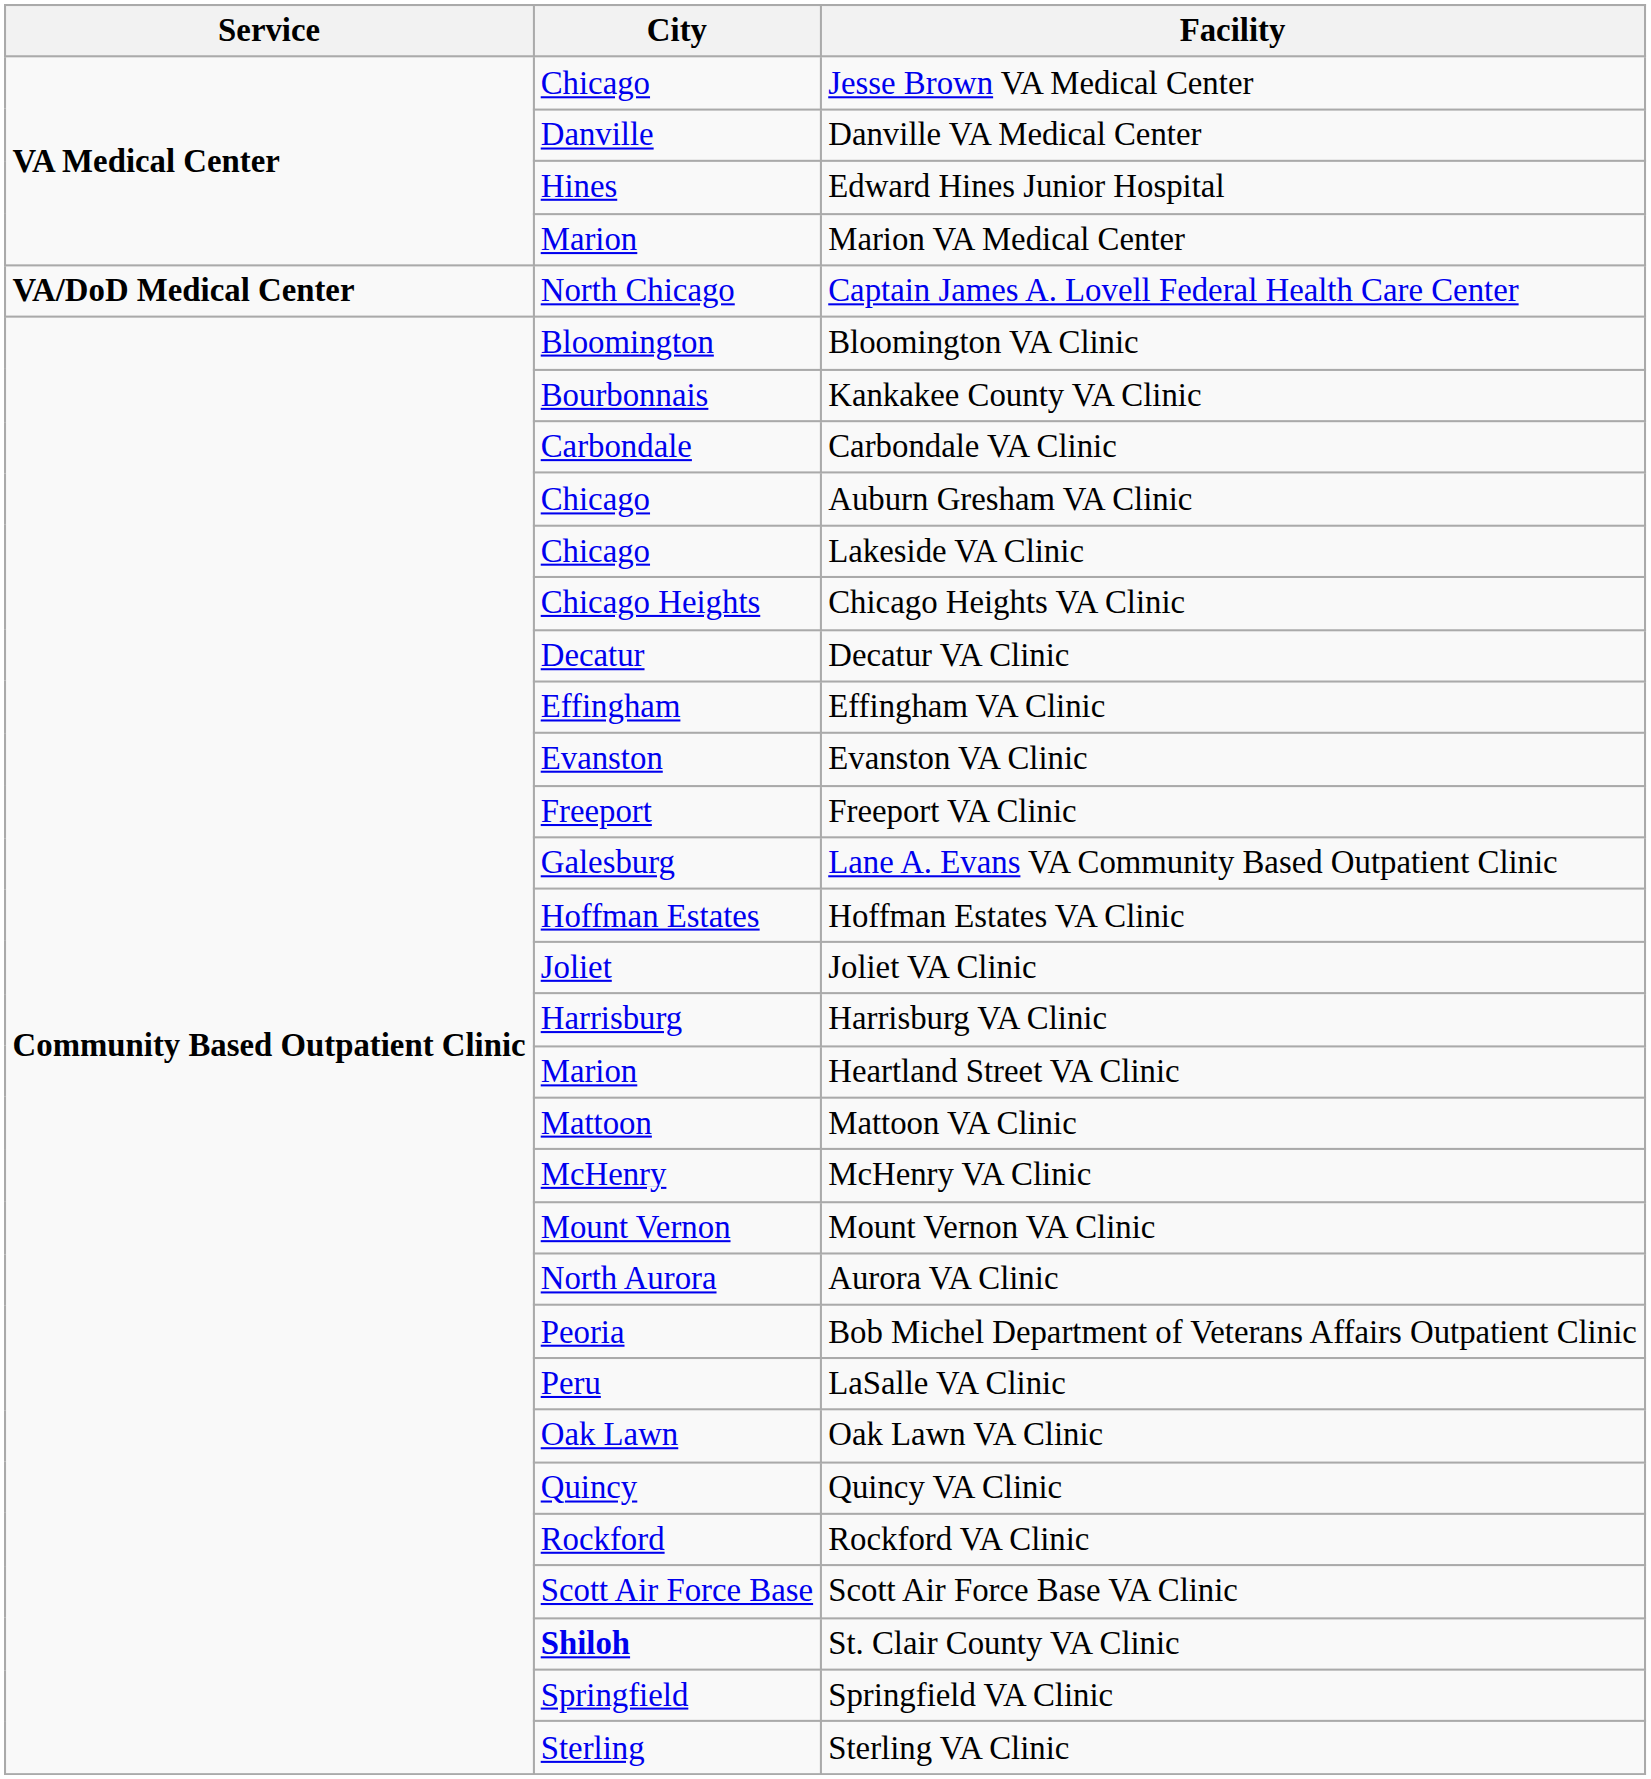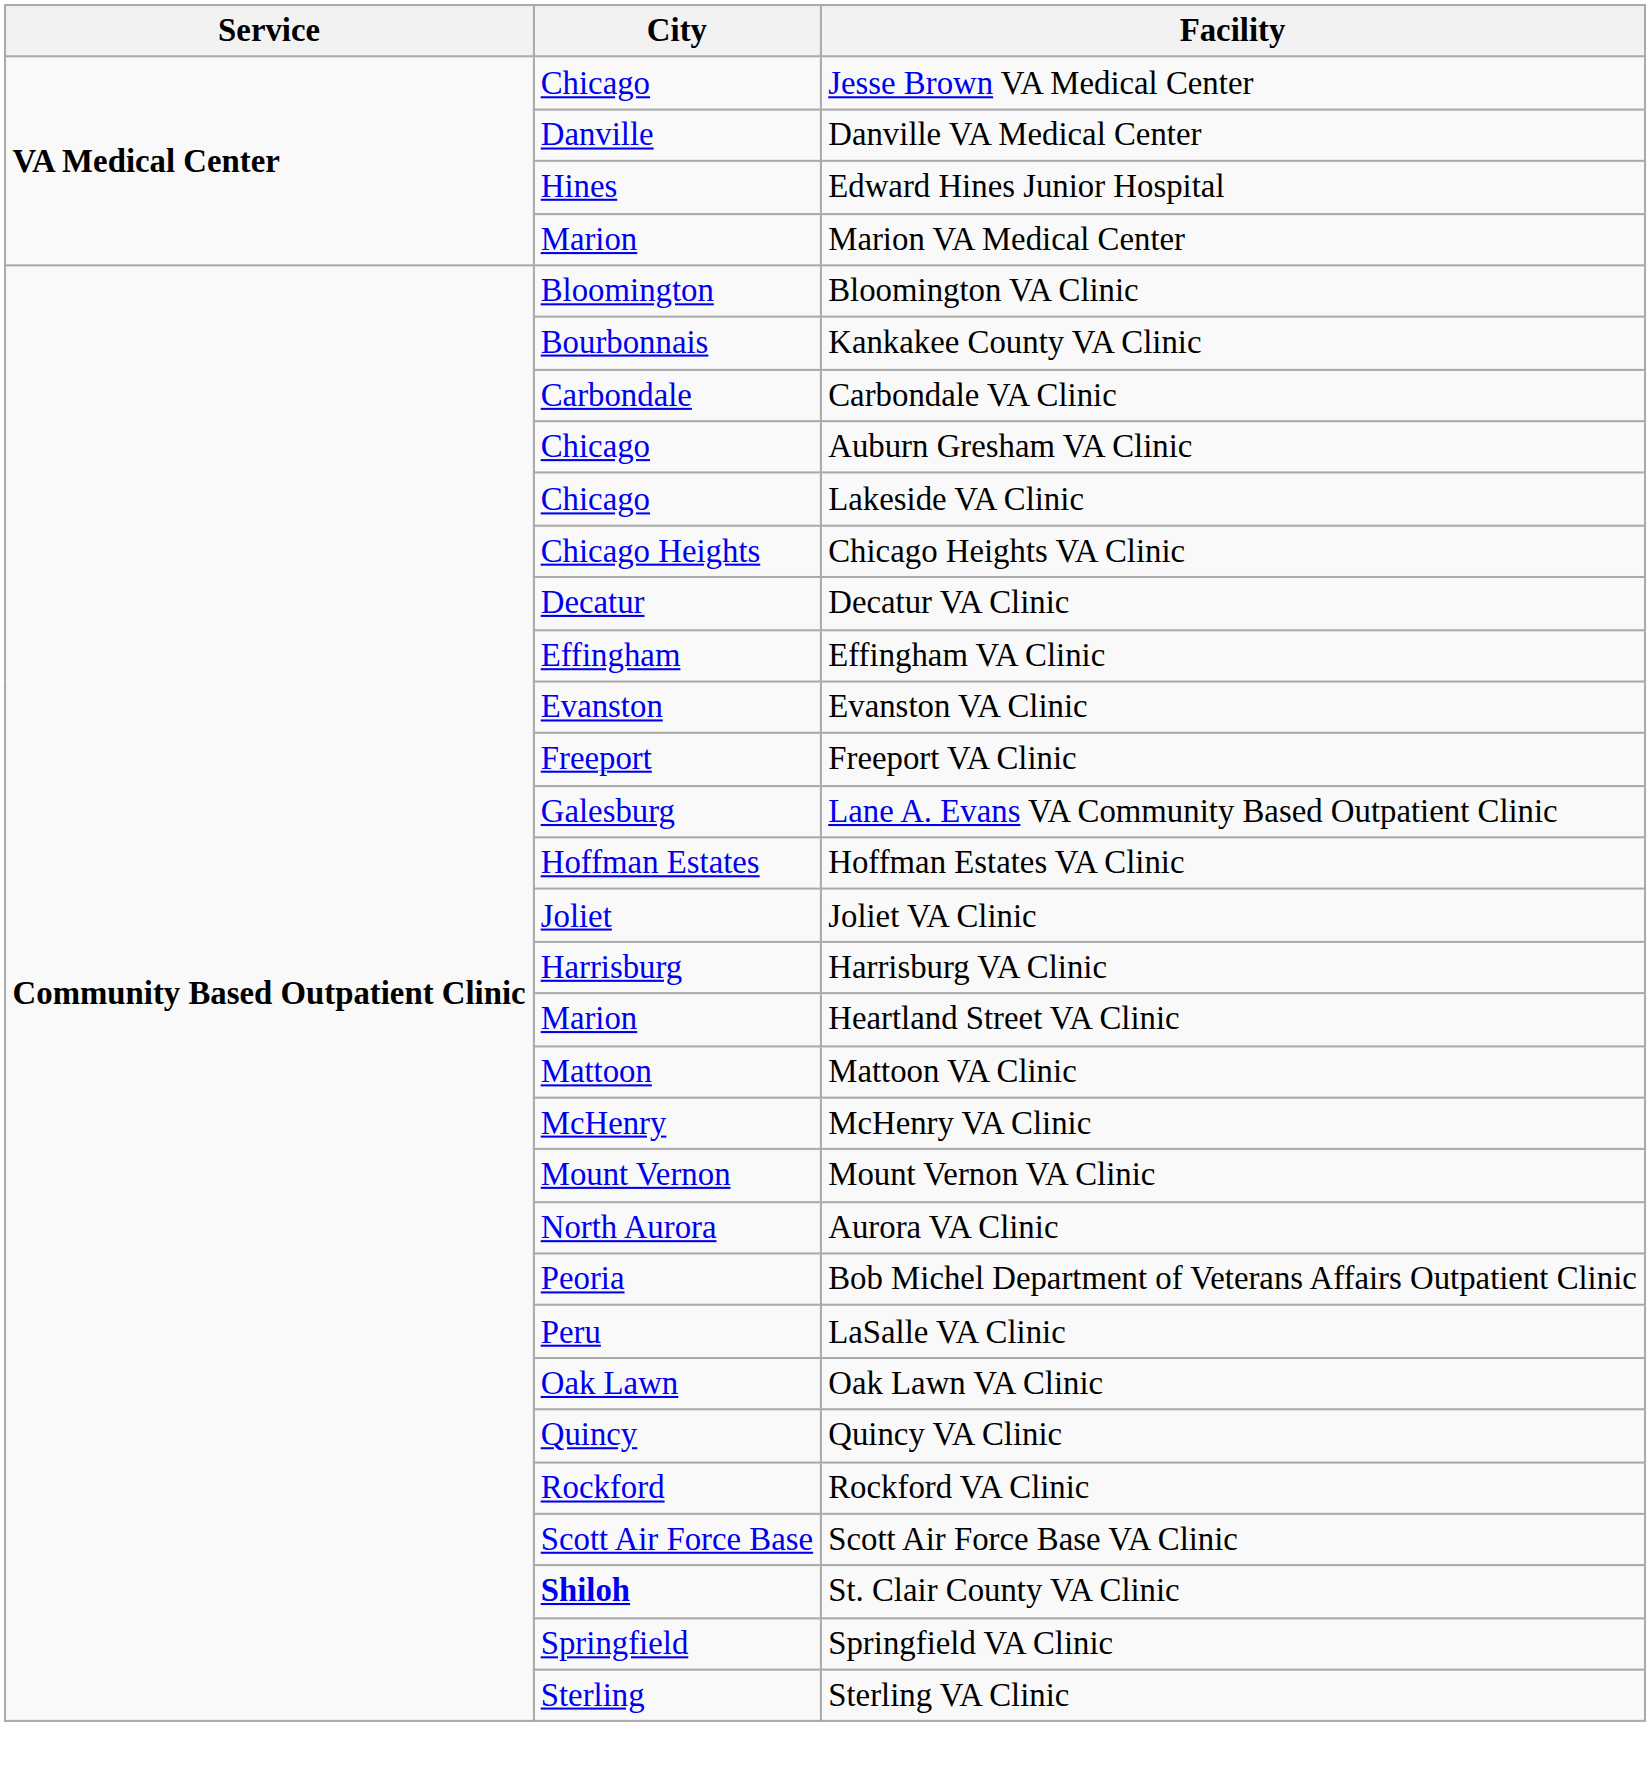- row: VA/DoD Medical Center | North Chicago | Captain James A. Lovell Federal Health Care Center
